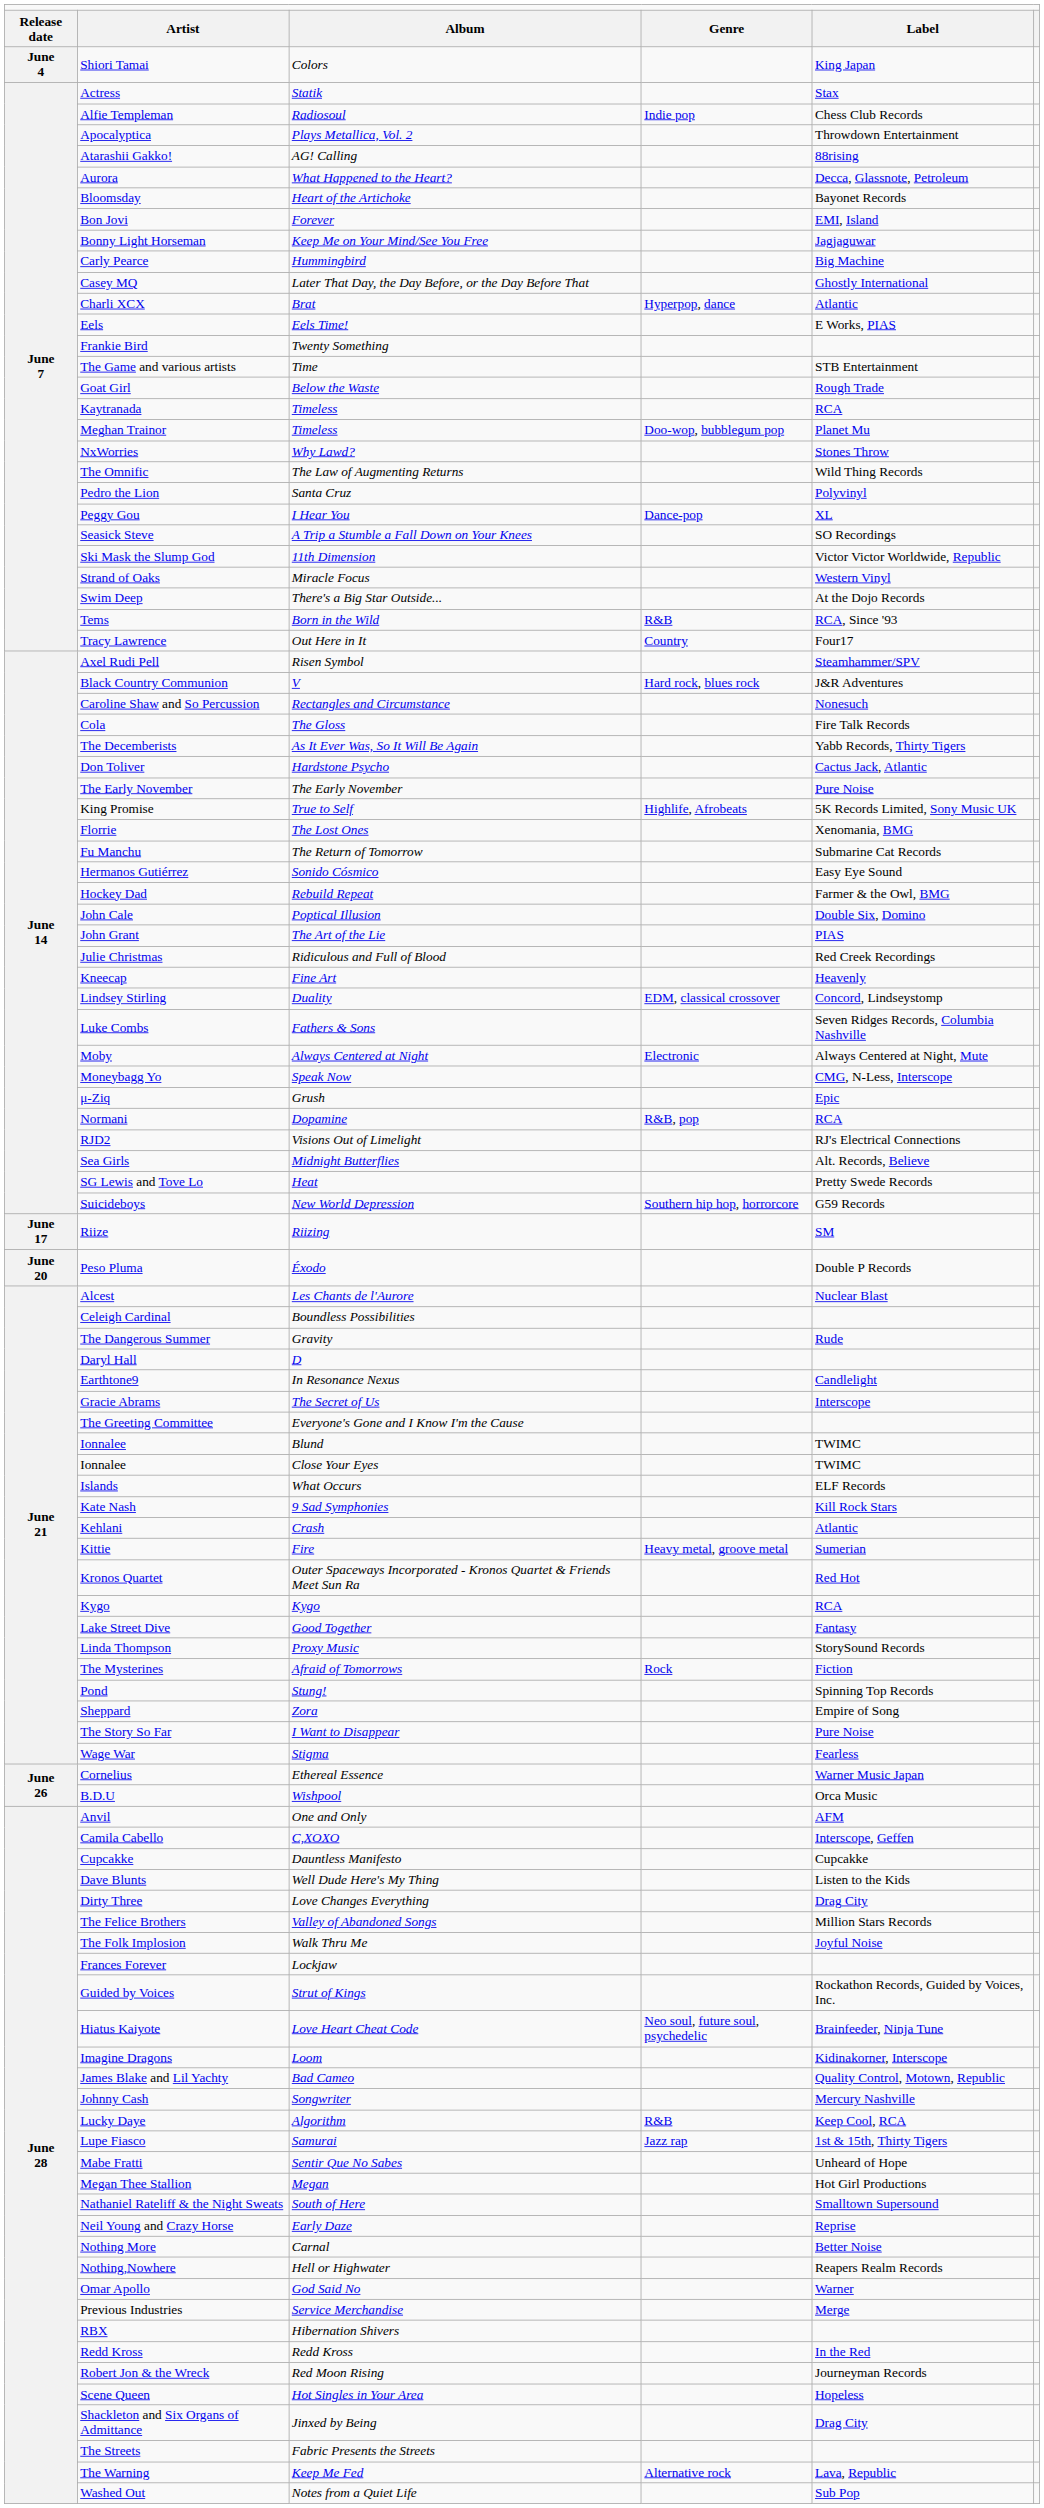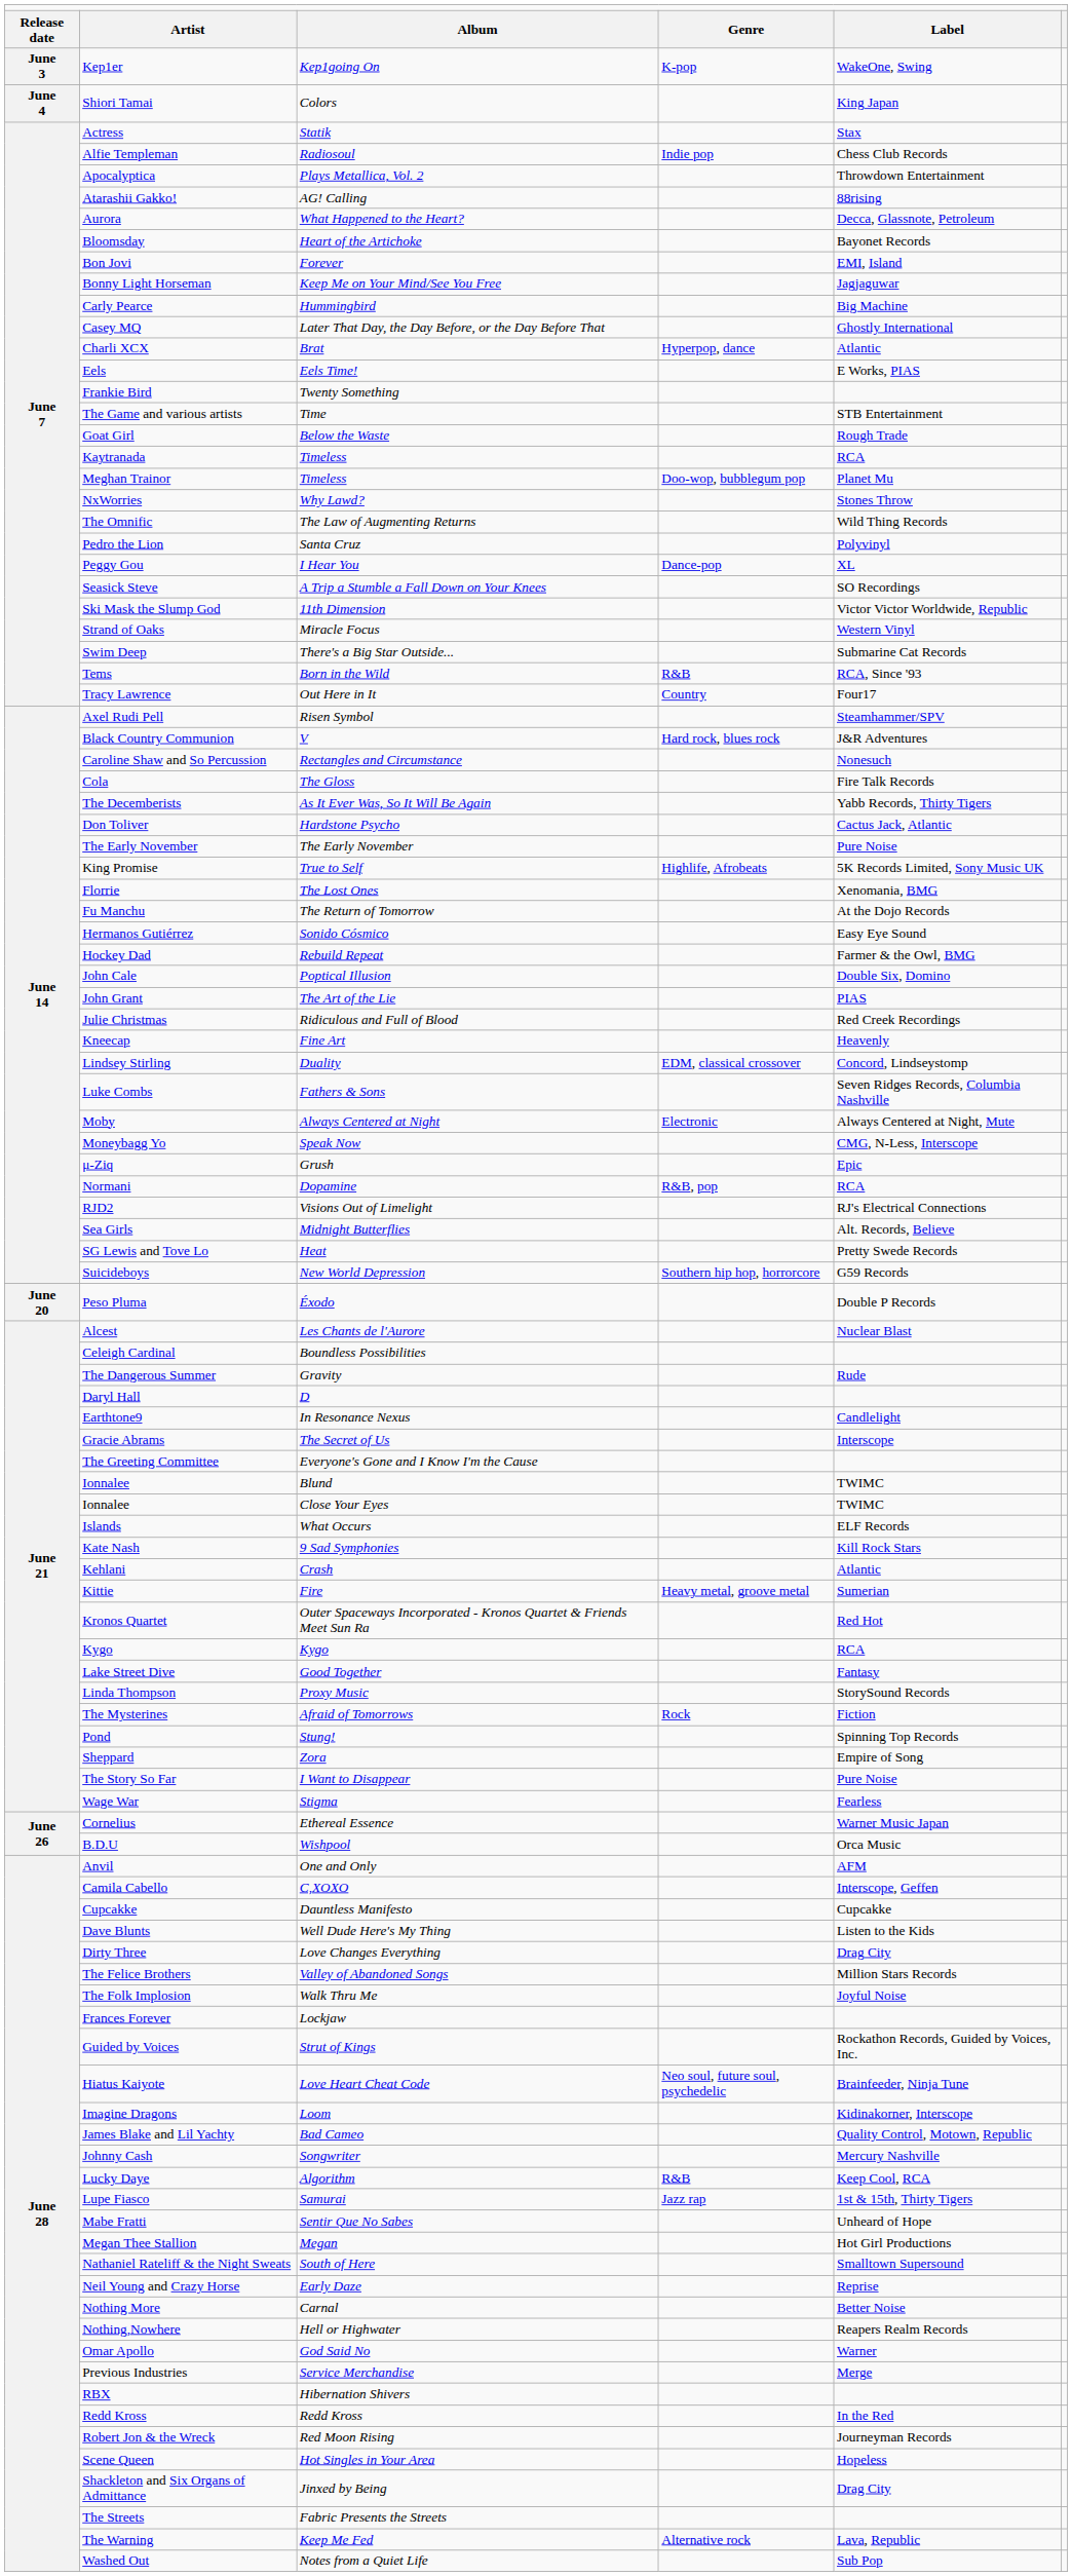+ row: June 3 | Kep1er | Kep1going On | K-pop | WakeOne, Swing
Swim Deep | column 5: At the Dojo Records -> Submarine Cat Records
Fu Manchu | column 5: Submarine Cat Records -> At the Dojo Records
- row: June 17 | Riize | Riizing | SM
